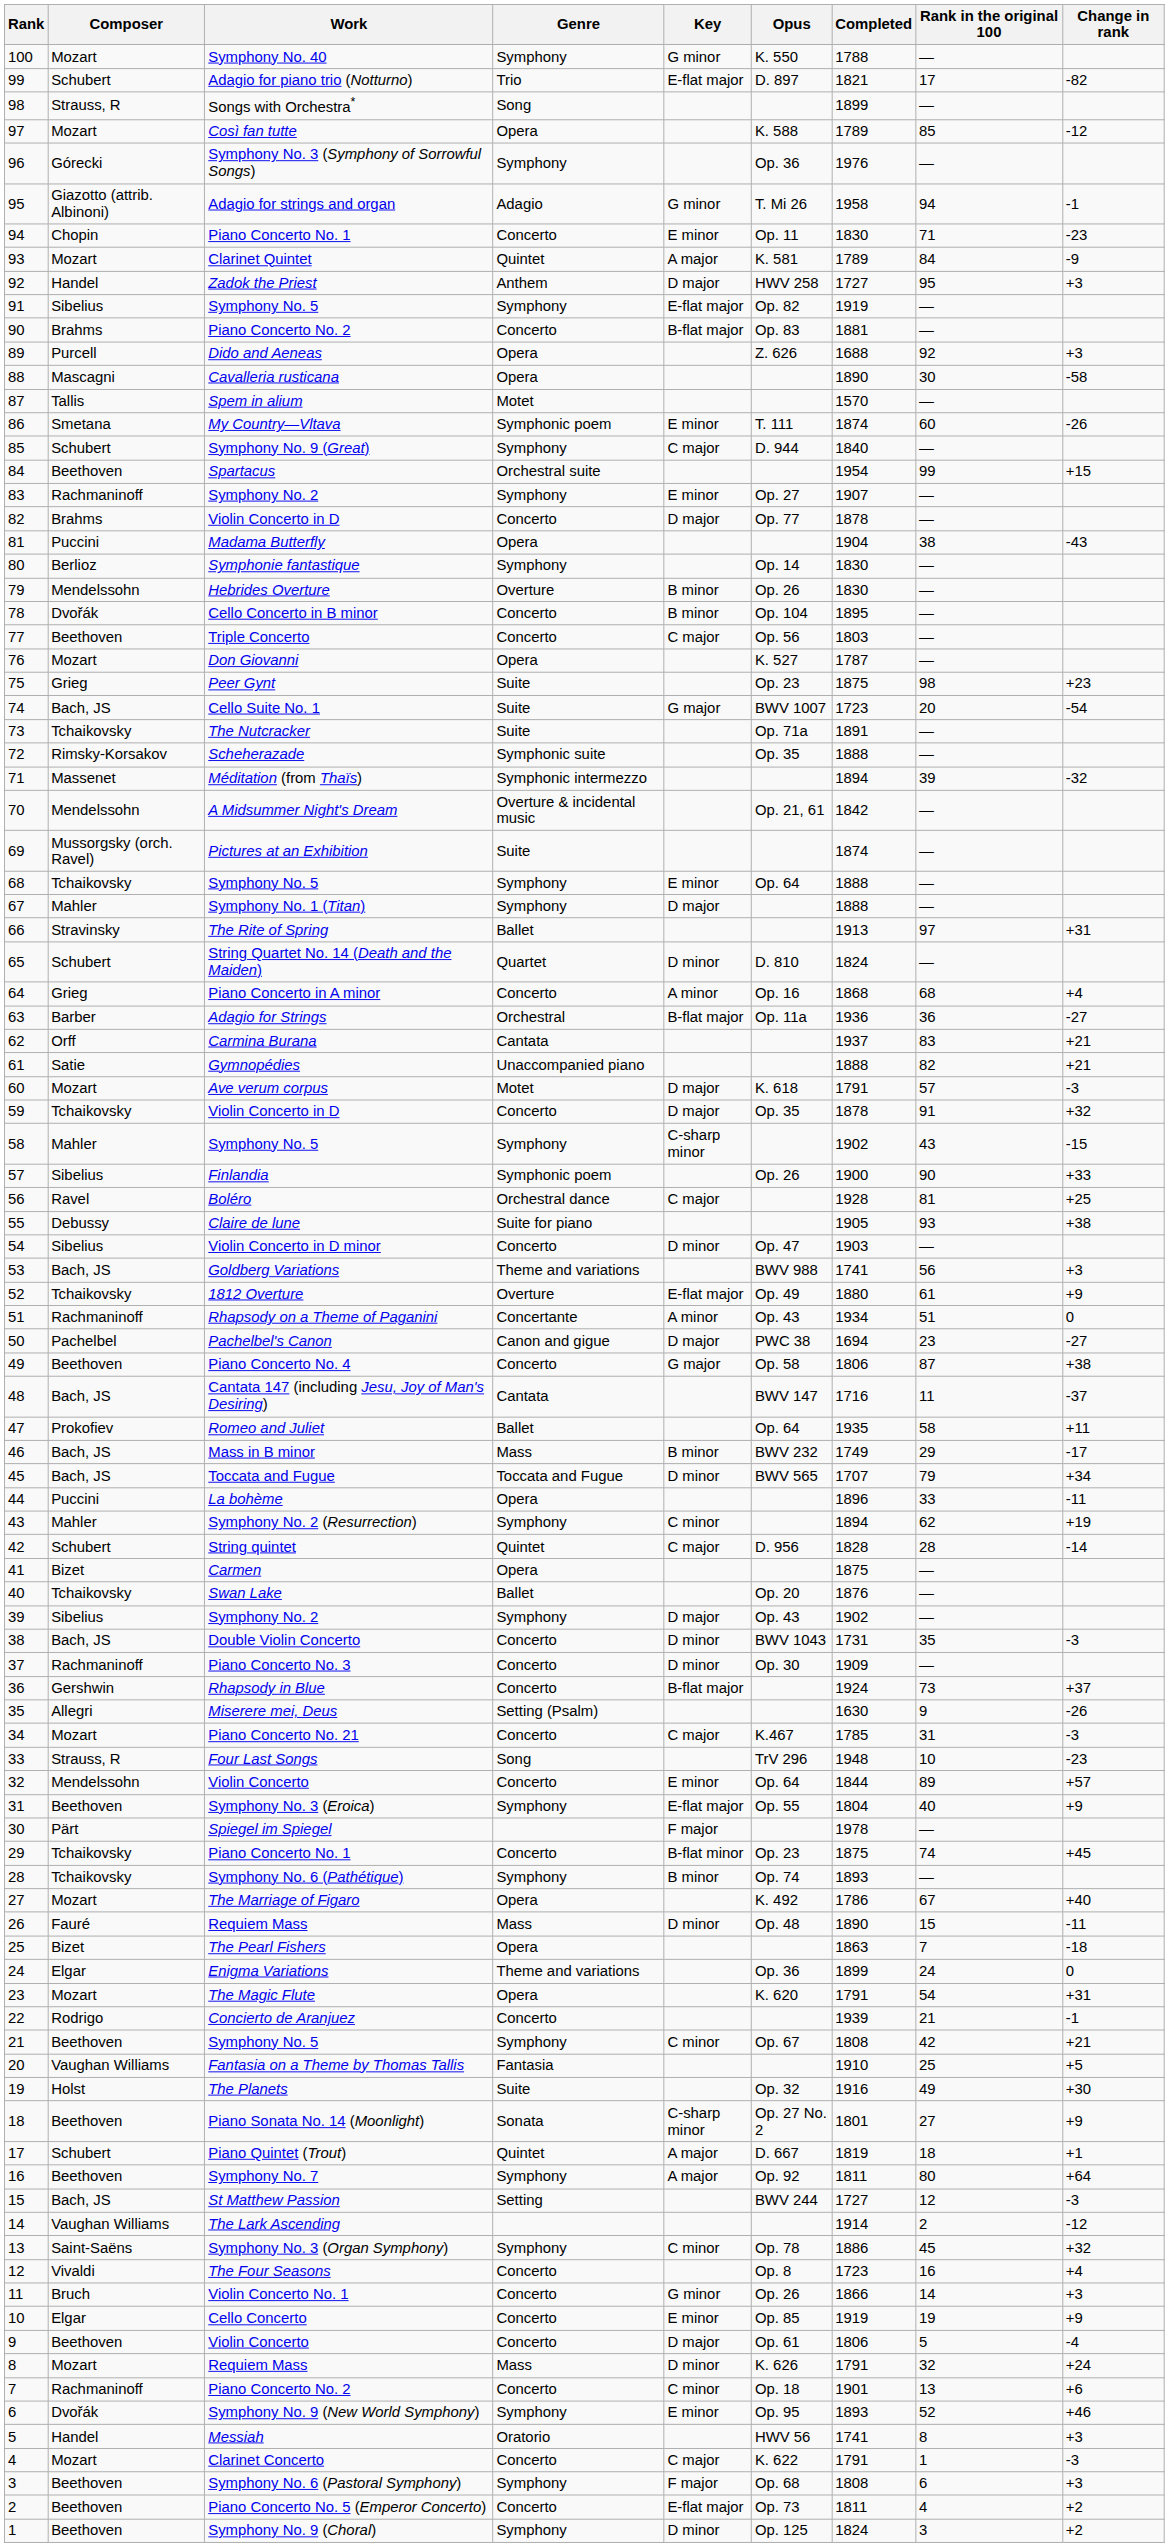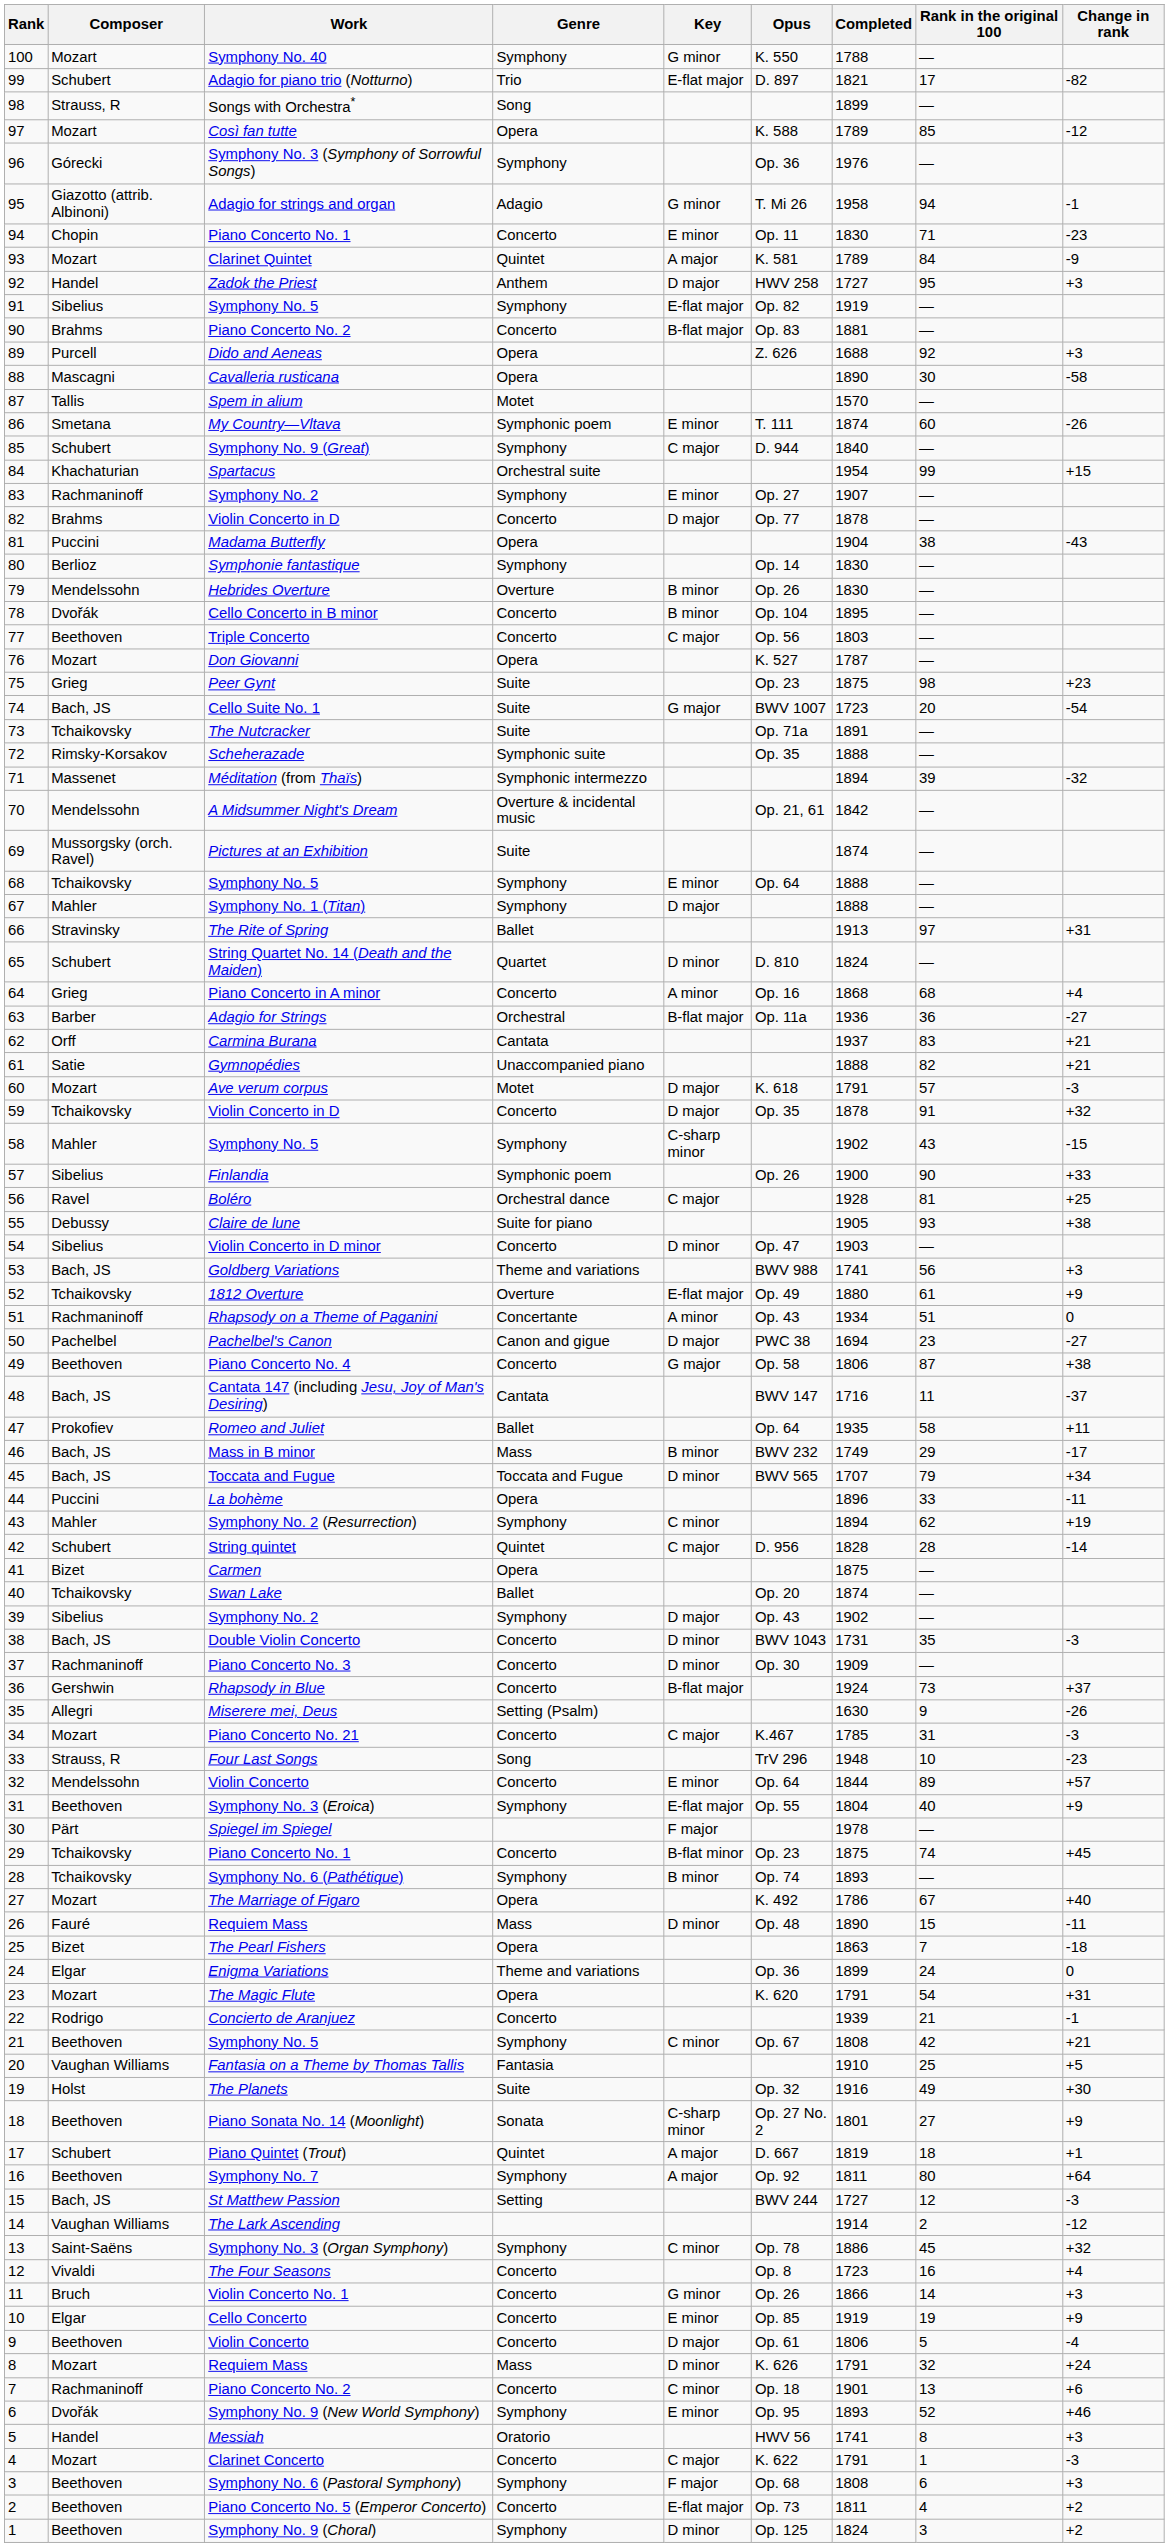Spartacus | Composer: Beethoven -> Khachaturian
Swan Lake | Completed: 1876 -> 1874
